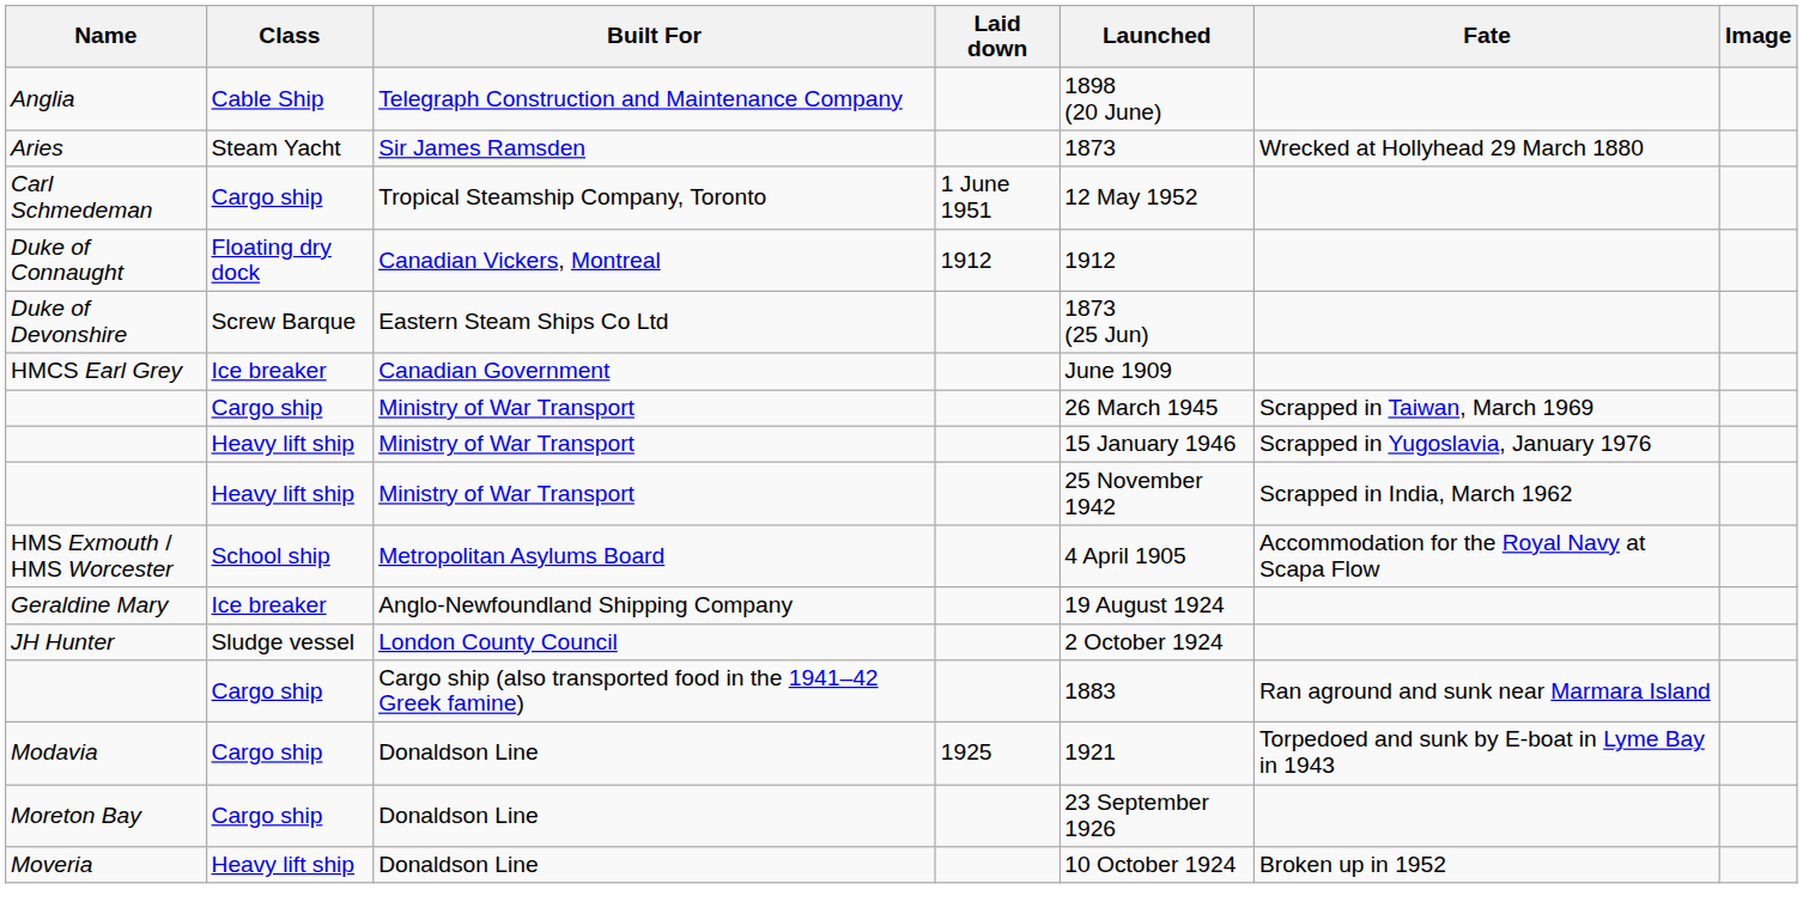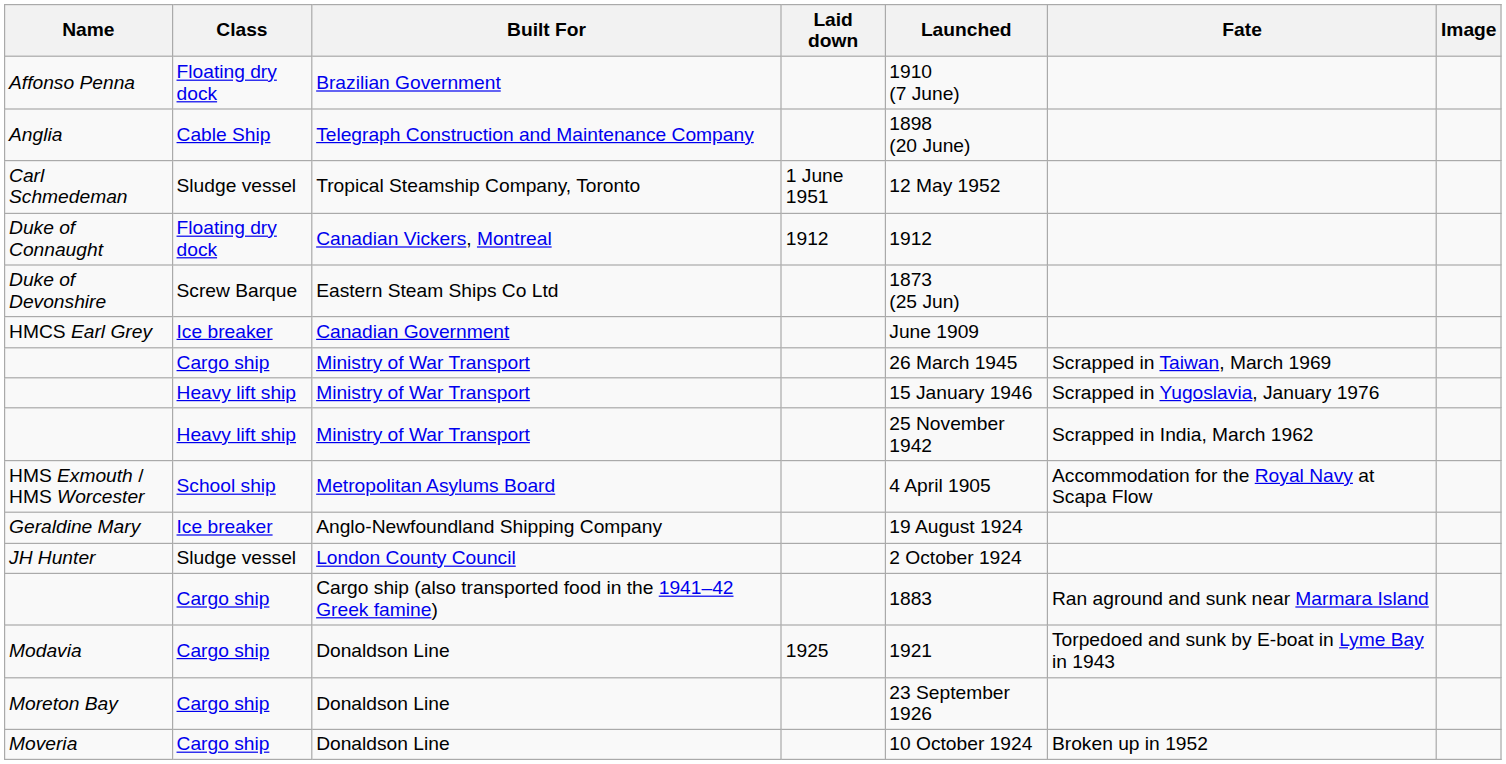+ row: Affonso Penna | Floating dry dock | Brazilian Government | 1910 (7 June)
- row: Aries | Steam Yacht | Sir James Ramsden | 1873 | Wrecked at Hollyhead 29 March 1880
Carl Schmedeman | Class: Cargo ship -> Sludge vessel
Moveria | Class: Heavy lift ship -> Cargo ship
